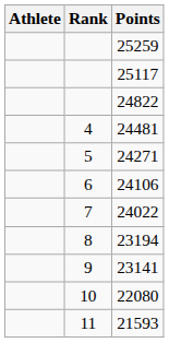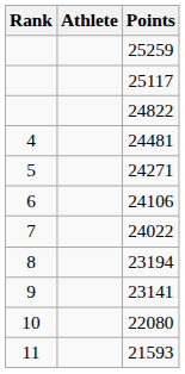columns swapped: Rank <-> Athlete
